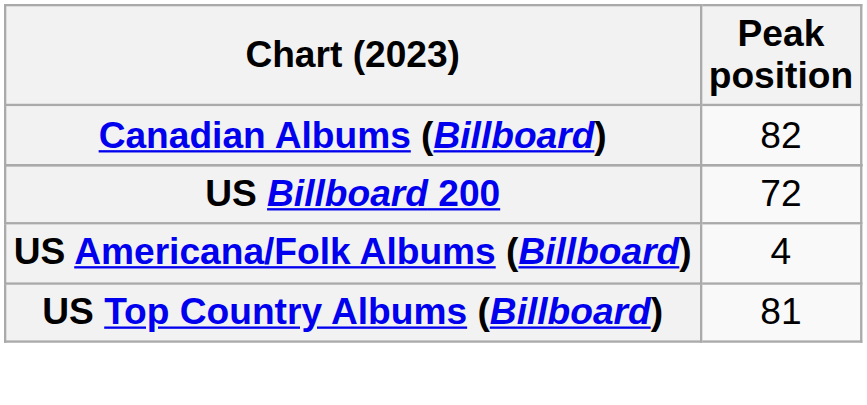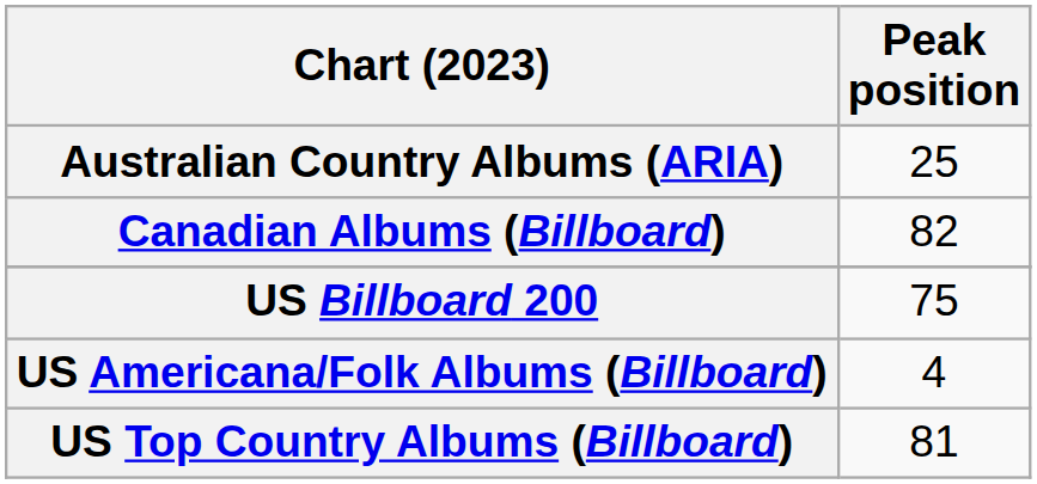+ row: Australian Country Albums (ARIA) | 25
US Billboard 200 | Peak position: 72 -> 75
